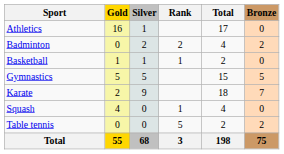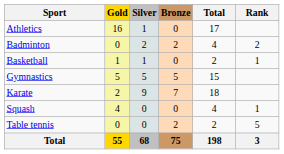columns swapped: Bronze <-> Rank
